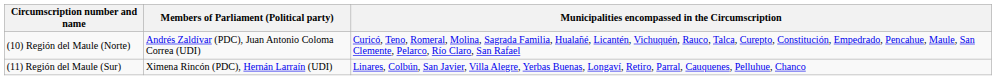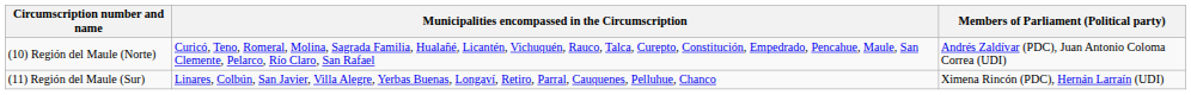columns swapped: Municipalities encompassed in the Circumscription <-> Members of Parliament (Political party)
